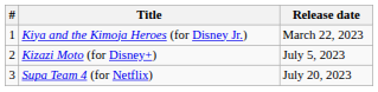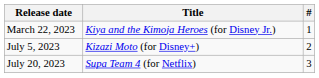columns swapped: # <-> Release date
